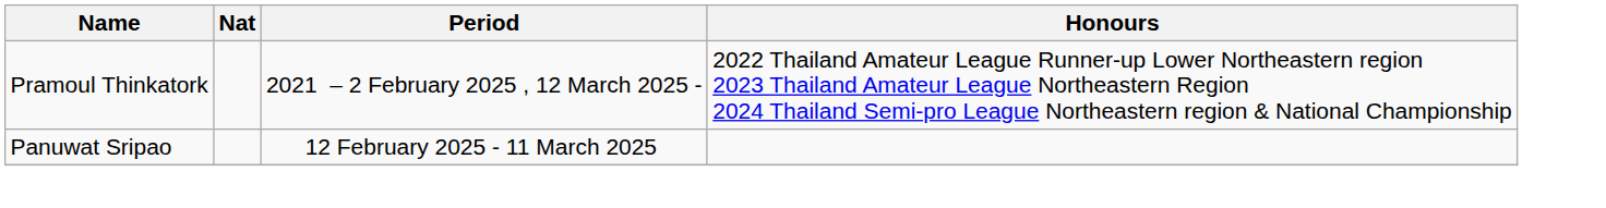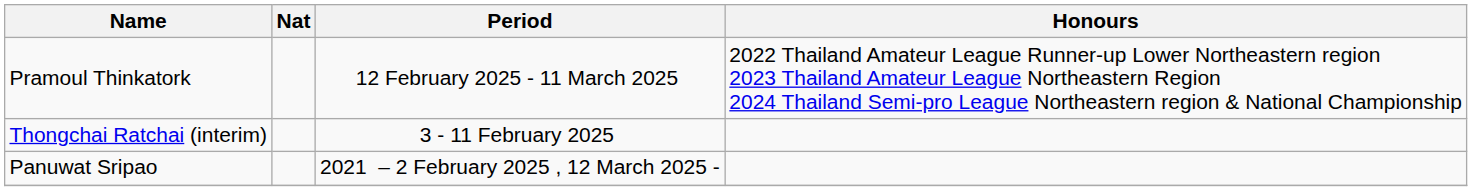Pramoul Thinkatork | Period: 2021 – 2 February 2025 , 12 March 2025 - -> 12 February 2025 - 11 March 2025
+ row: Thongchai Ratchai (interim) | 3 - 11 February 2025
Panuwat Sripao | Period: 12 February 2025 - 11 March 2025 -> 2021 – 2 February 2025 , 12 March 2025 -
